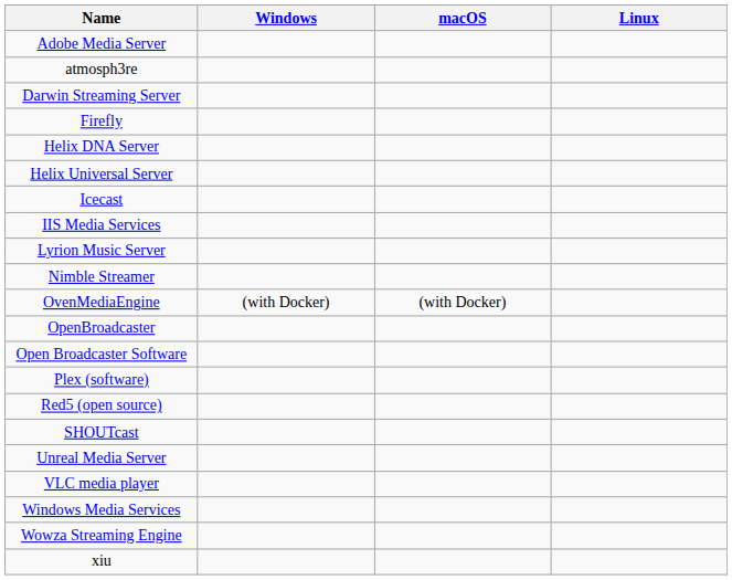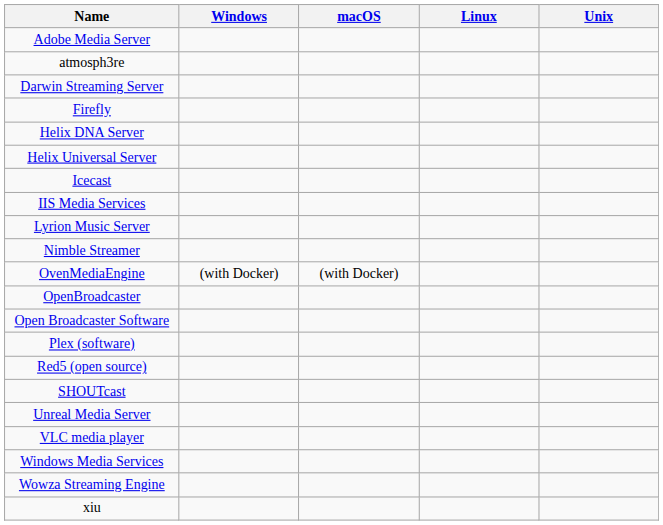+ column: Unix
